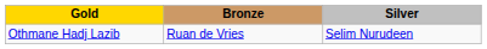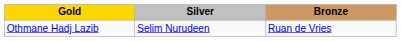columns swapped: Silver <-> Bronze
